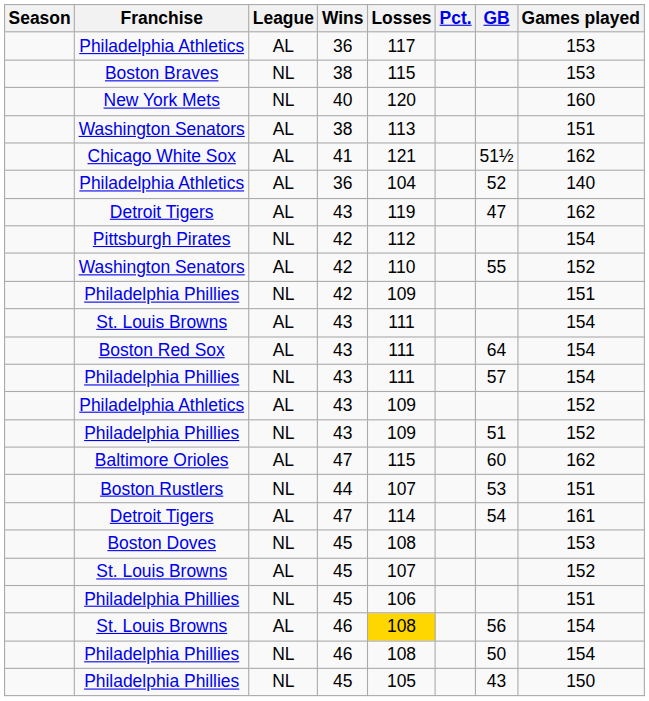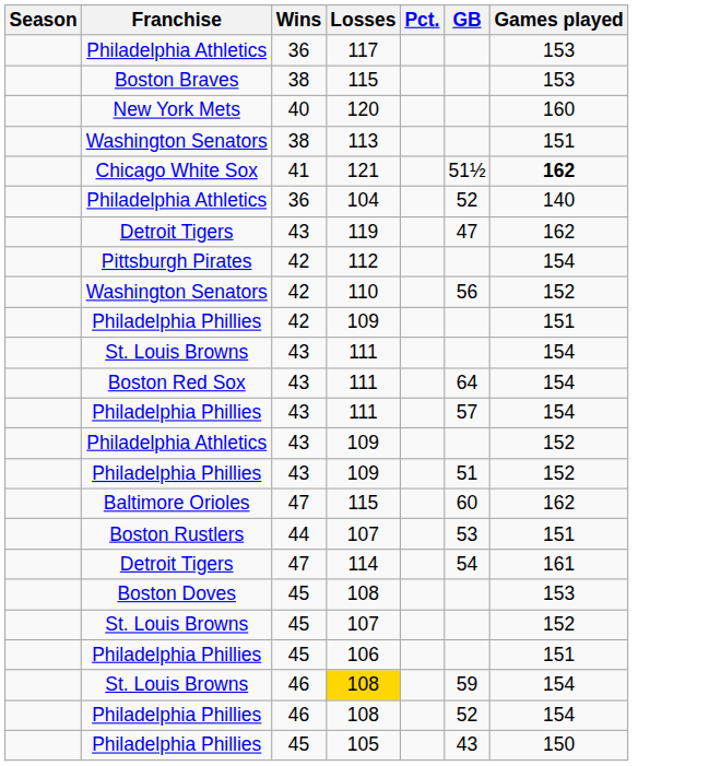- column: League | AL | NL | NL | AL | AL | AL | AL | NL | AL | NL | AL | AL | NL | AL | NL | AL | NL | AL | NL | AL | NL | AL | NL | NL
Chicago White Sox | Games played: normal -> bold
Washington Senators / 42 | GB: 55 -> 56
St. Louis Browns / 46 | GB: 56 -> 59
Philadelphia Phillies / 46 | GB: 50 -> 52
